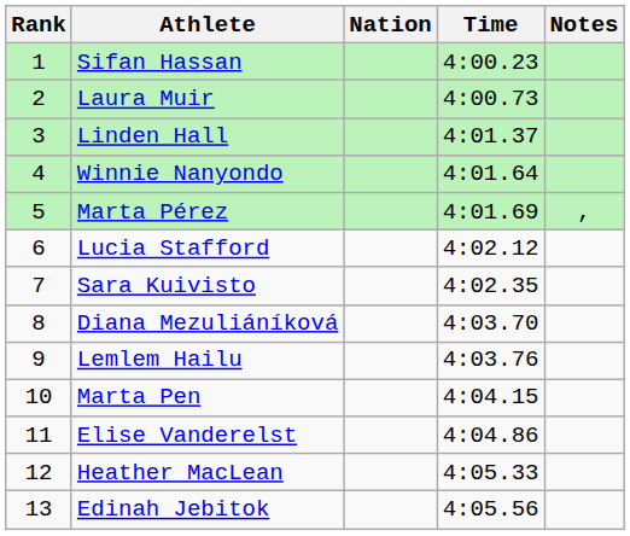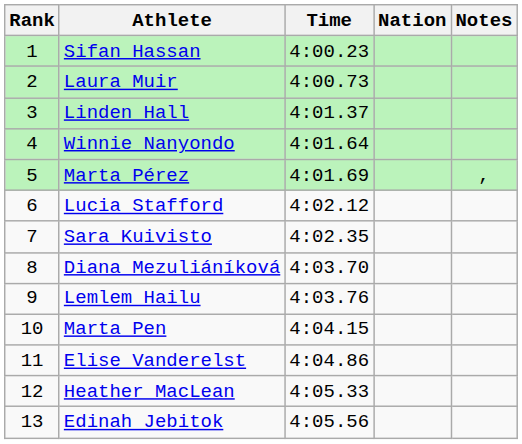columns swapped: Nation <-> Time
